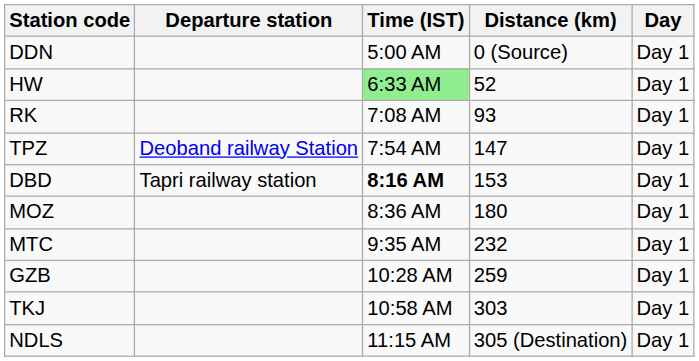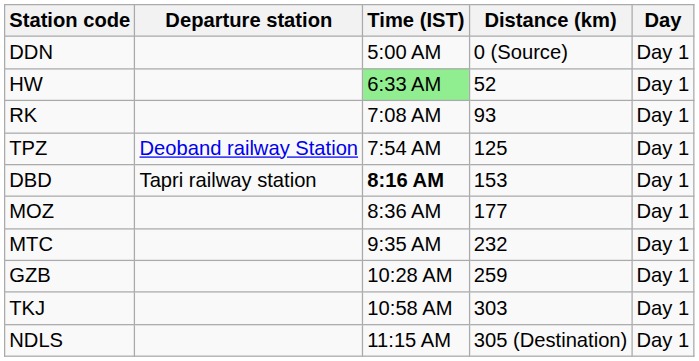TPZ | Distance (km): 147 -> 125
MOZ | Distance (km): 180 -> 177
